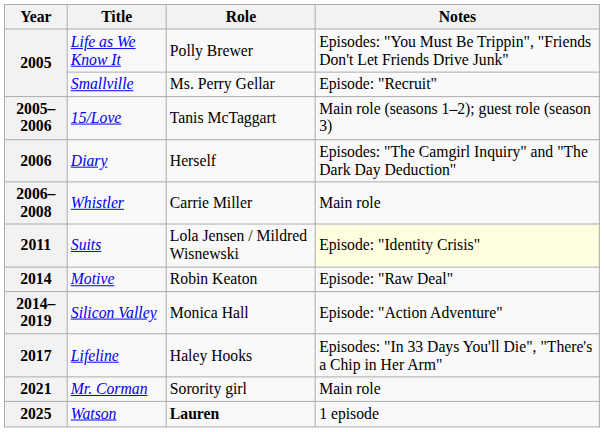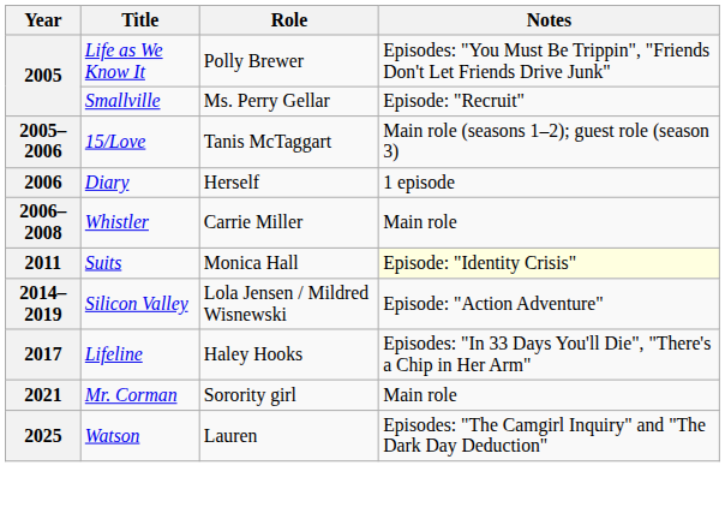2006 | Notes: Episodes: "The Camgirl Inquiry" and "The Dark Day Deduction" -> 1 episode
2011 | Role: Lola Jensen / Mildred Wisnewski -> Monica Hall
- row: 2014 | Motive | Robin Keaton | Episode: "Raw Deal"
2014–2019 | Role: Monica Hall -> Lola Jensen / Mildred Wisnewski
2025 | Role: bold -> normal
2025 | Notes: 1 episode -> Episodes: "The Camgirl Inquiry" and "The Dark Day Deduction"
